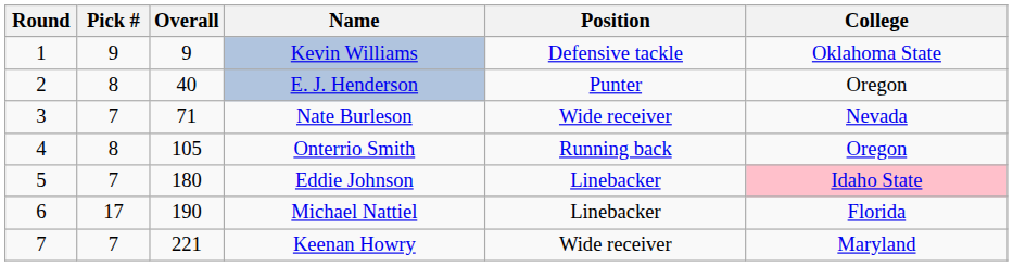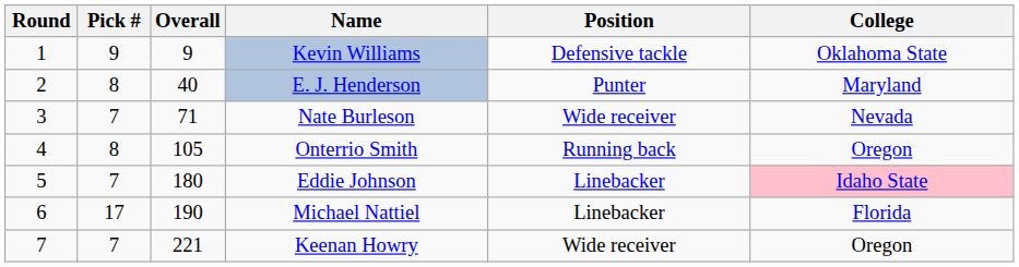E. J. Henderson | College: Oregon -> Maryland
Keenan Howry | College: Maryland -> Oregon
